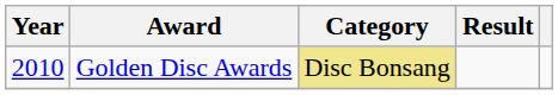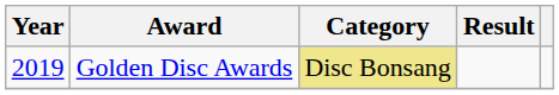Golden Disc Awards | Year: 2010 -> 2019
